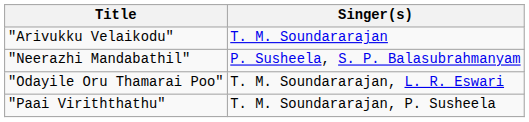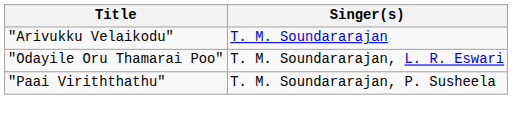- row: "Neerazhi Mandabathil" | P. Susheela, S. P. Balasubrahmanyam
